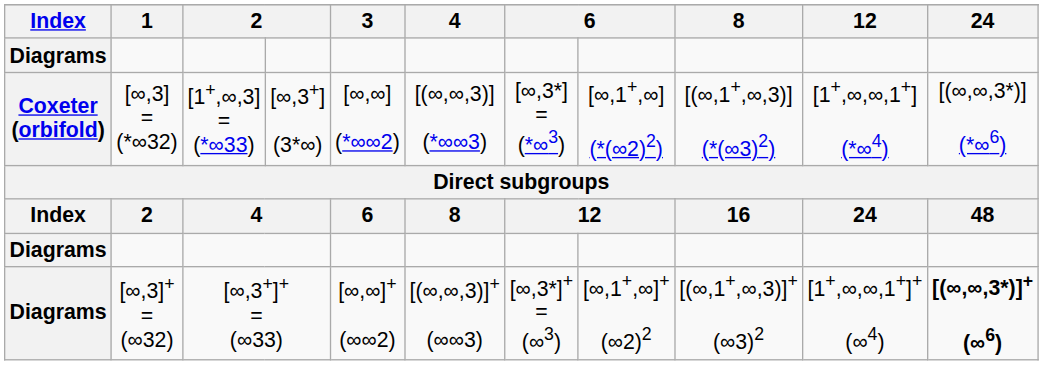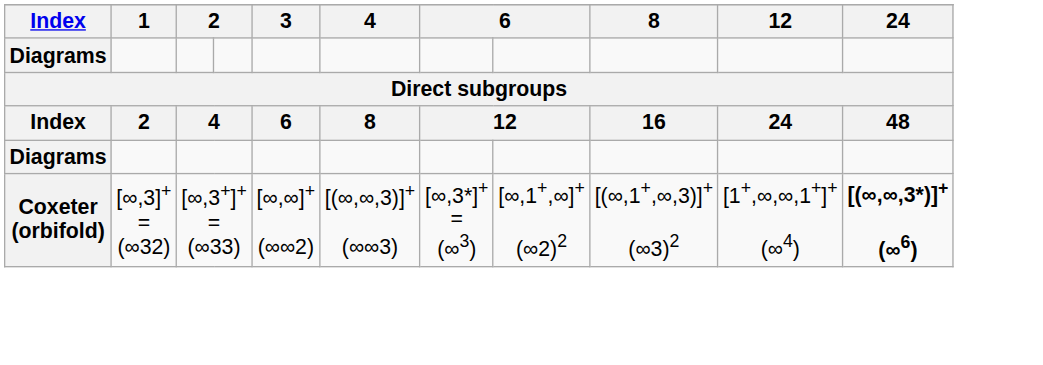- row: Coxeter (orbifold) | [∞,3] = (*∞32) | [1+,∞,3] = (*∞33) | [∞,3+] (3*∞) | [∞,∞] (*∞∞2) | [(∞,∞,3)] (*∞∞3) | [∞,3*] = (*∞3) | [∞,1+,∞] (*(∞2)2) | [(∞,1+,∞,3)] (*(∞3)2) | [1+,∞,∞,1+] (*∞4) | [(∞,∞,3*)] (*∞6)
[∞,3]+ = (∞32) | Index: Diagrams -> Coxeter (orbifold)
